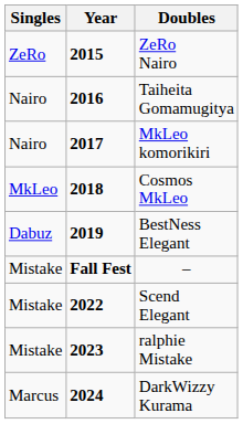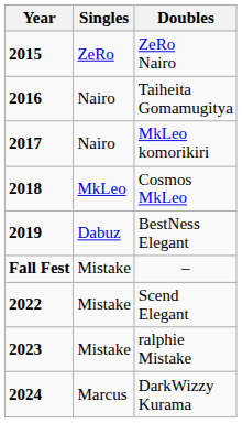columns swapped: Year <-> Singles
